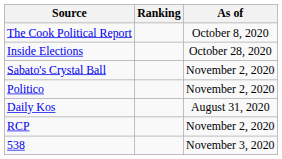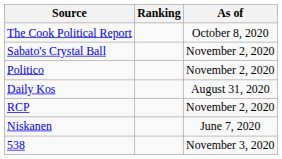- row: Inside Elections | October 28, 2020
+ row: Niskanen | June 7, 2020
